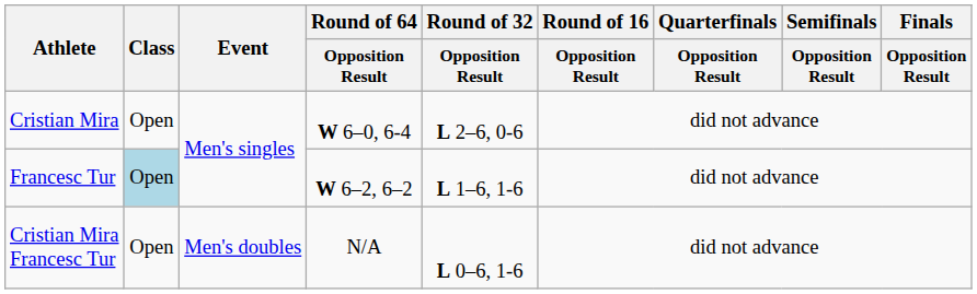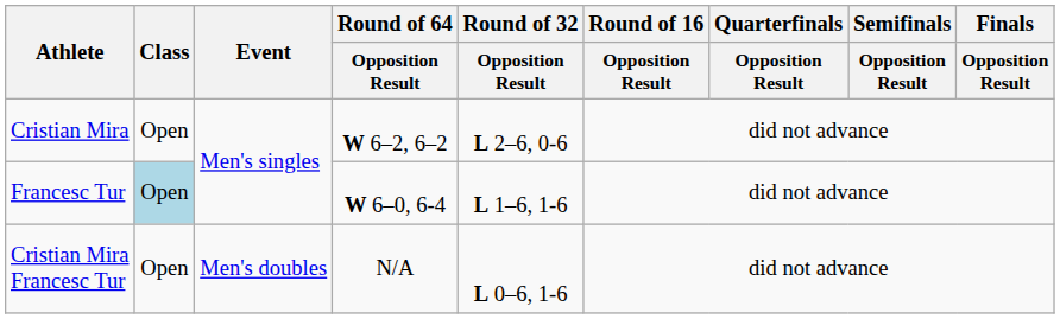Cristian Mira | Round of 64 / Opposition Result: W 6–0, 6-4 -> W 6–2, 6–2
Francesc Tur | Round of 64 / Opposition Result: W 6–2, 6–2 -> W 6–0, 6-4
